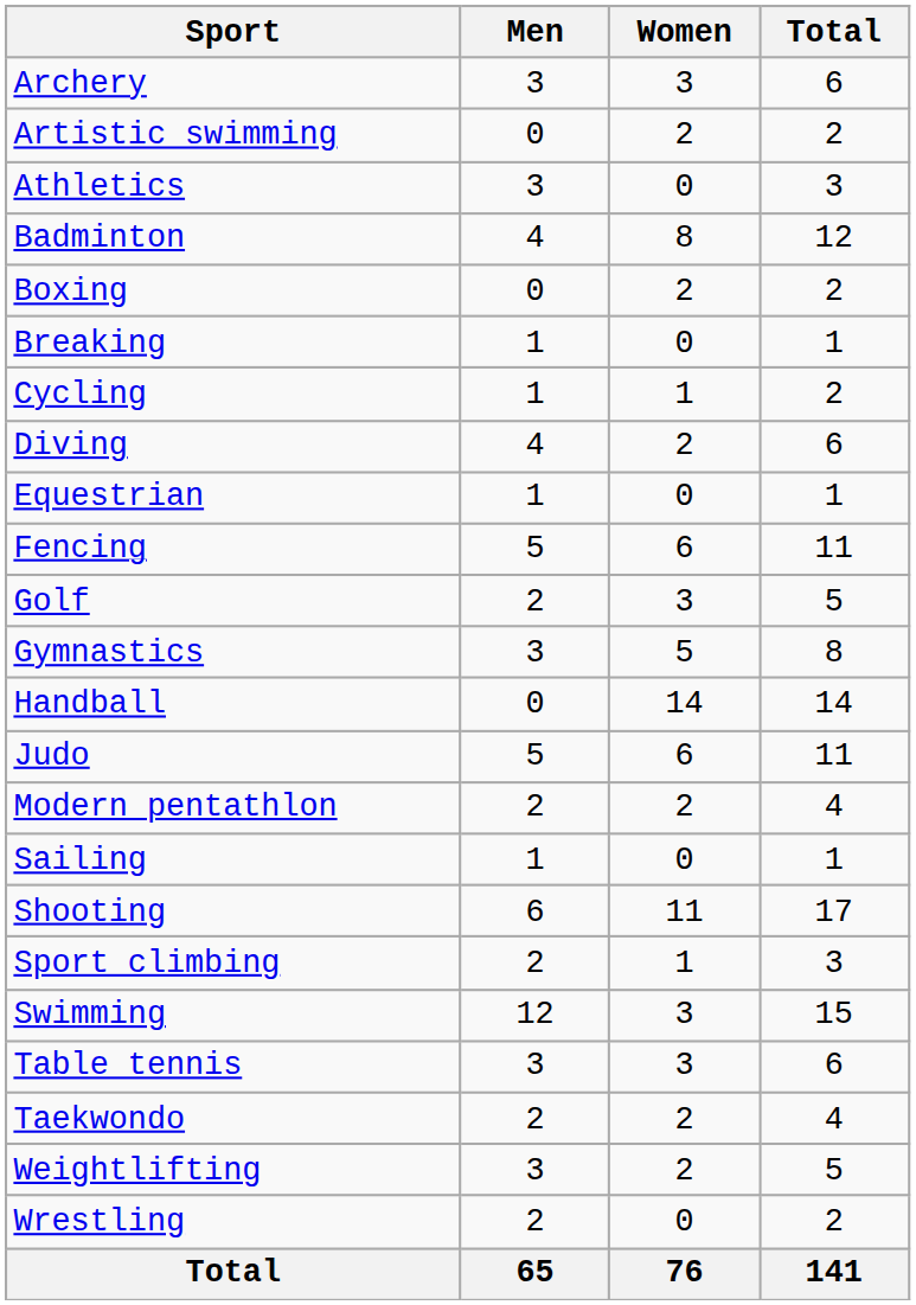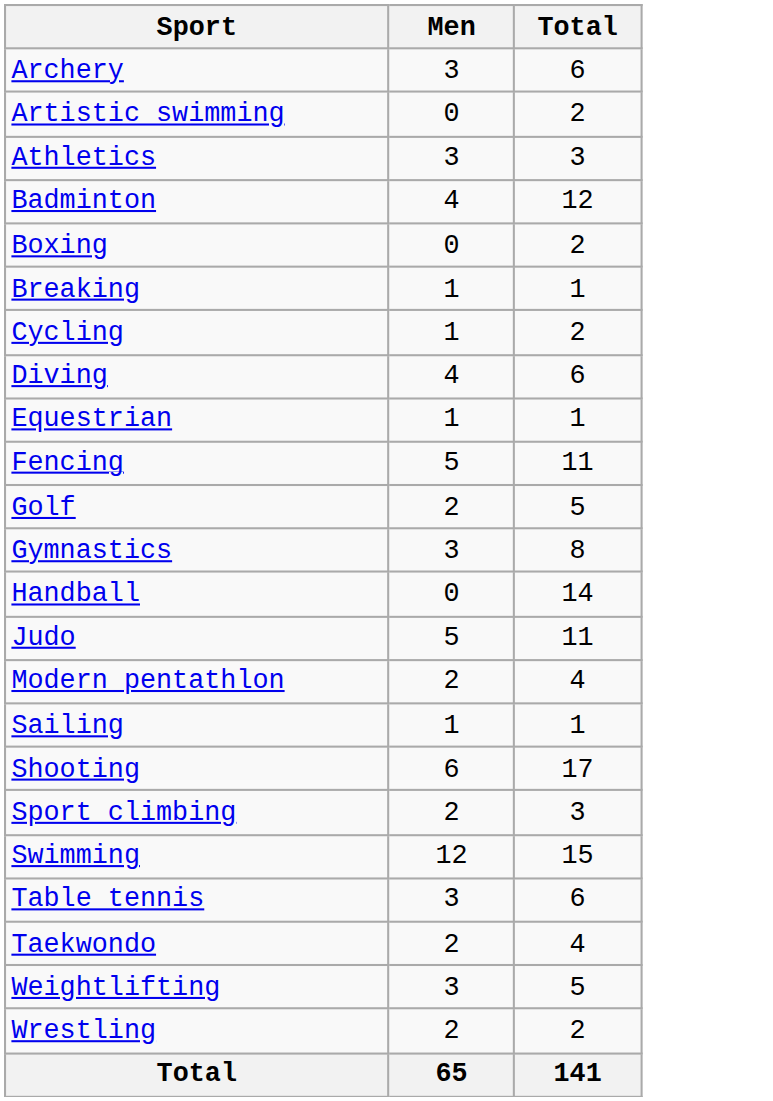- column: Women | 3 | 2 | 0 | 8 | 2 | 0 | 1 | 2 | 0 | 6 | 3 | 5 | 14 | 6 | 2 | 0 | 11 | 1 | 3 | 3 | 2 | 2 | 0 | 76
